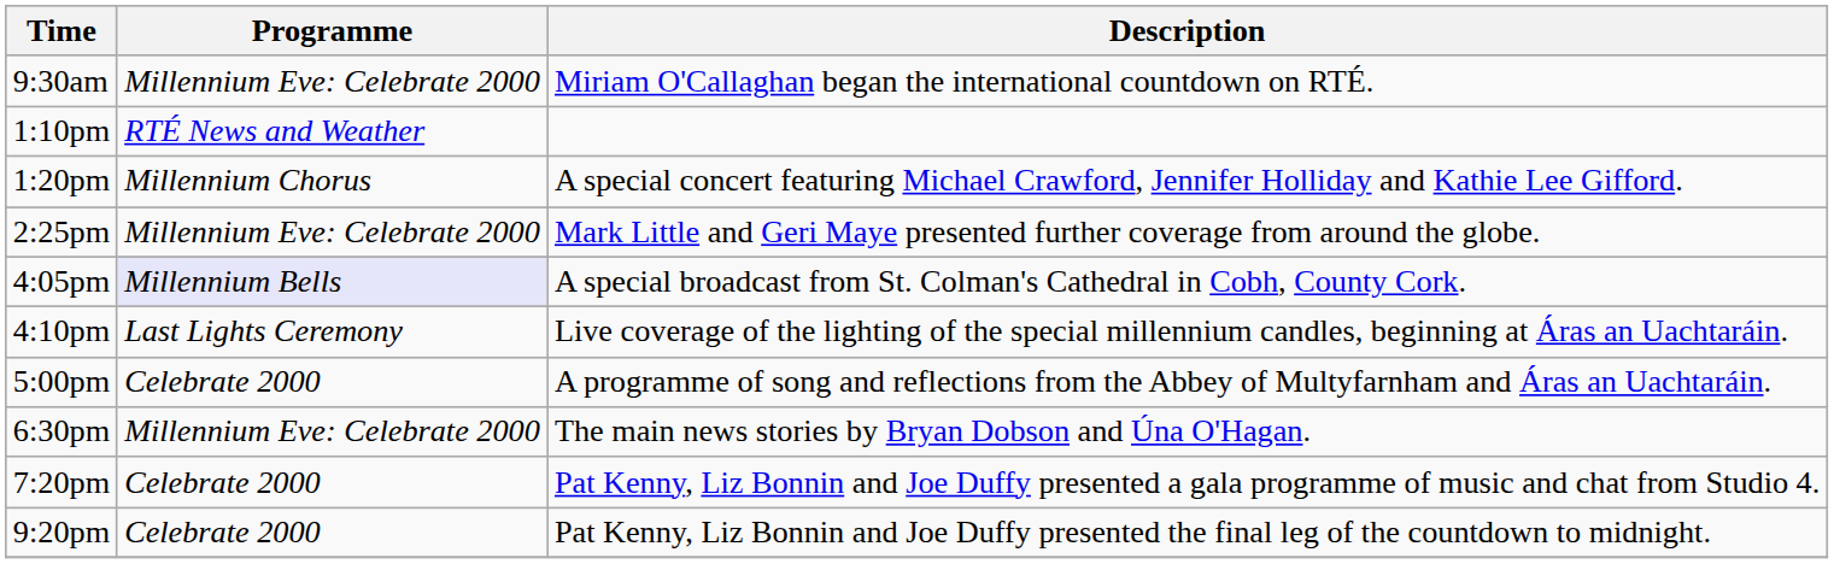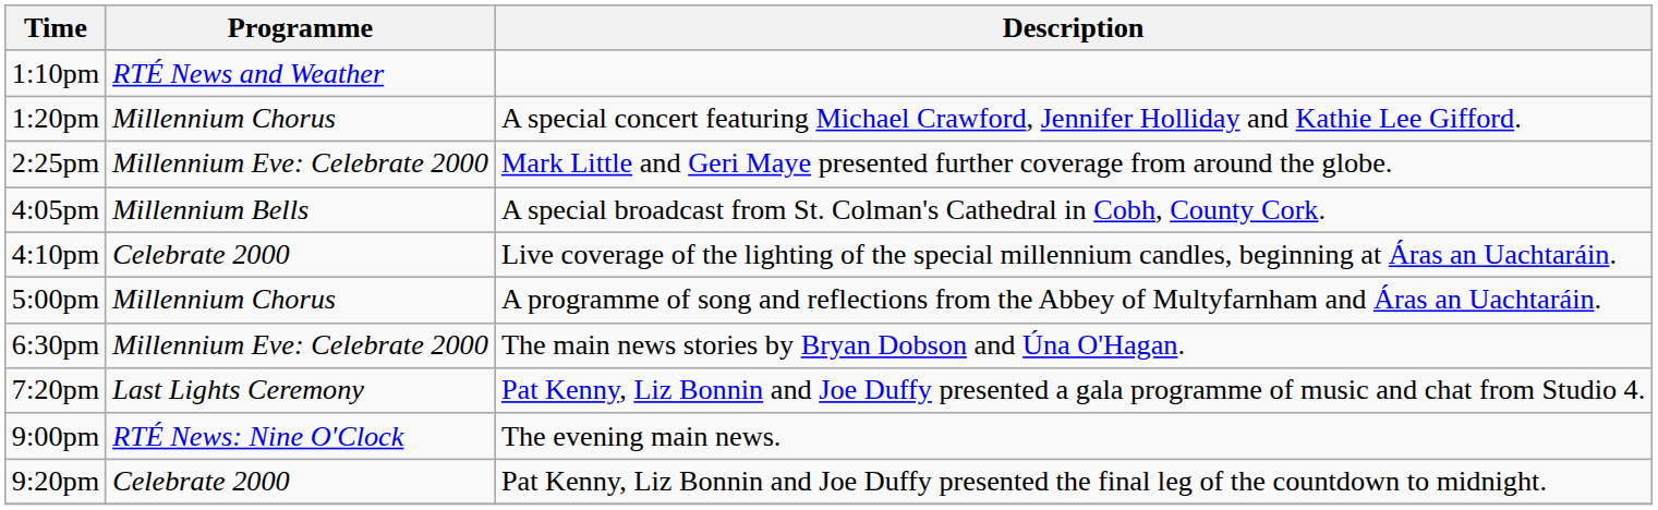- row: 9:30am | Millennium Eve: Celebrate 2000 | Miriam O'Callaghan began the international countdown on RTÉ.
4:05pm | Programme: lavender background -> no background
4:10pm | Programme: Last Lights Ceremony -> Celebrate 2000
5:00pm | Programme: Celebrate 2000 -> Millennium Chorus
7:20pm | Programme: Celebrate 2000 -> Last Lights Ceremony
+ row: 9:00pm | RTÉ News: Nine O'Clock | The evening main news.
